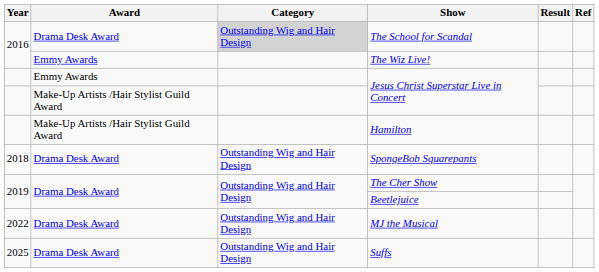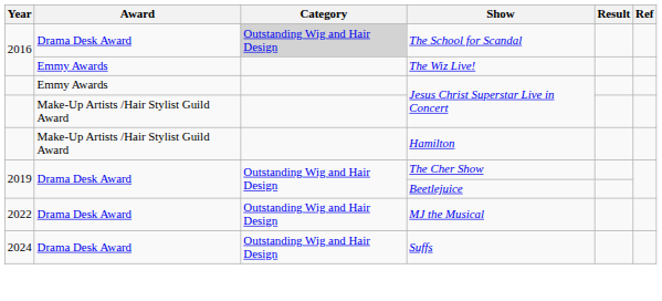- row: 2018 | Drama Desk Award | Outstanding Wig and Hair Design | SpongeBob Squarepants
Suffs | Year: 2025 -> 2024
